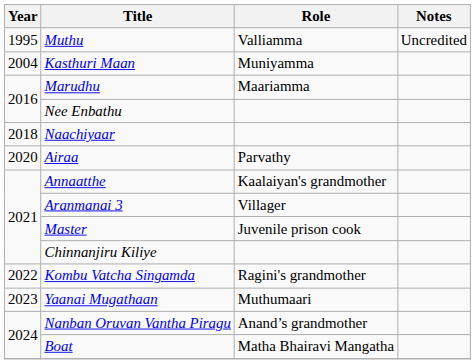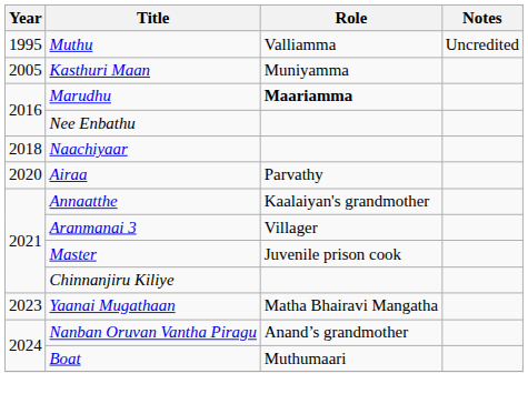Kasthuri Maan | Year: 2004 -> 2005
Marudhu | Role: normal -> bold
- row: 2022 | Kombu Vatcha Singamda | Ragini's grandmother
Yaanai Mugathaan | Role: Muthumaari -> Matha Bhairavi Mangatha
Boat | Role: Matha Bhairavi Mangatha -> Muthumaari
